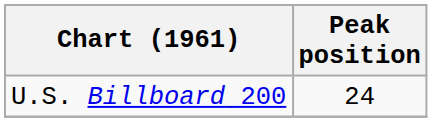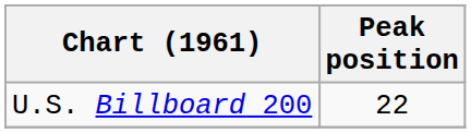U.S. Billboard 200 | Peak position: 24 -> 22
